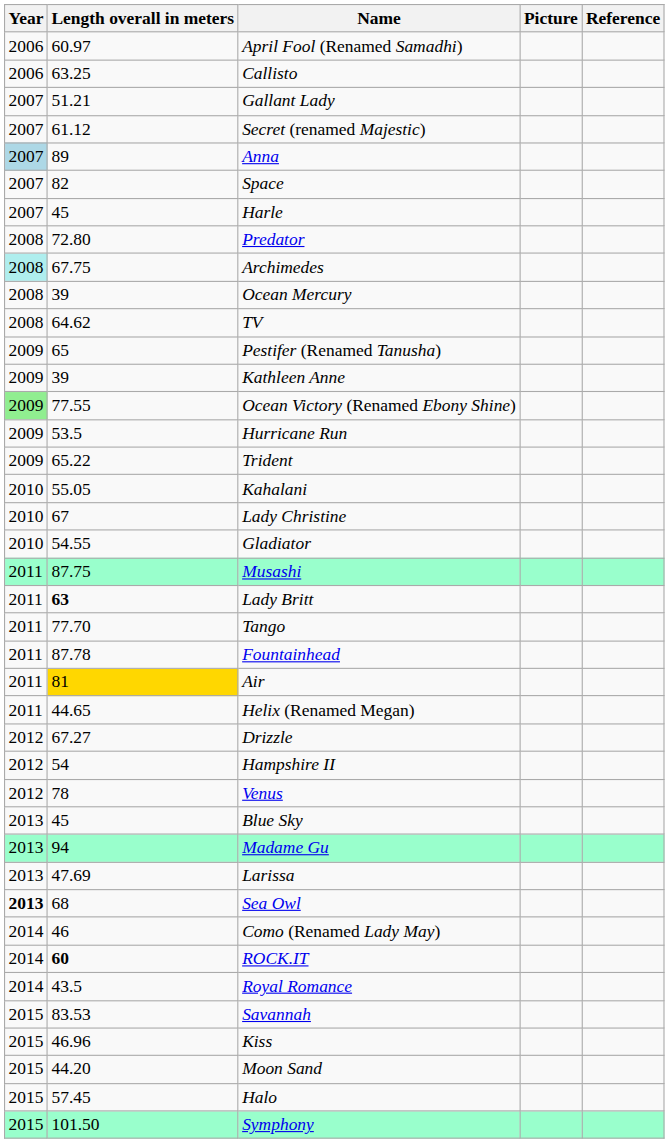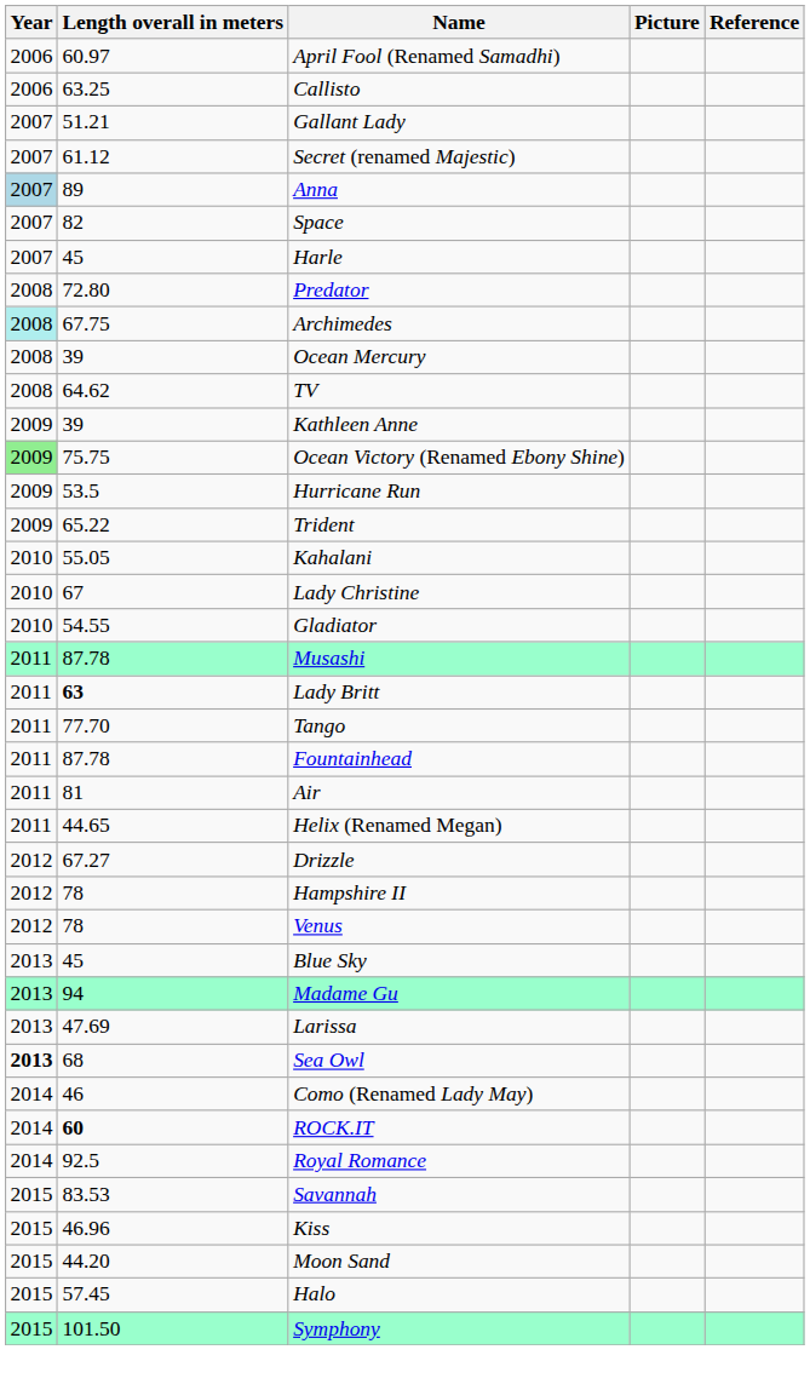- row: 2009 | 65 | Pestifer (Renamed Tanusha)
Ocean Victory (Renamed Ebony Shine) | Length overall in meters: 77.55 -> 75.75
Musashi | Length overall in meters: 87.75 -> 87.78
Air | Length overall in meters: gold background -> no background
Hampshire II | Length overall in meters: 54 -> 78
Royal Romance | Length overall in meters: 43.5 -> 92.5
